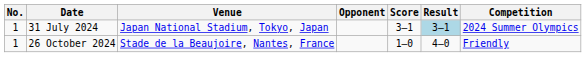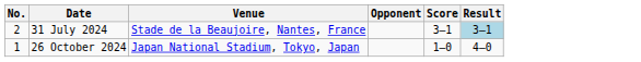- column: Competition | 2024 Summer Olympics | Friendly
31 July 2024 | No.: 1 -> 2
31 July 2024 | Venue: Japan National Stadium, Tokyo, Japan -> Stade de la Beaujoire, Nantes, France
26 October 2024 | Venue: Stade de la Beaujoire, Nantes, France -> Japan National Stadium, Tokyo, Japan
